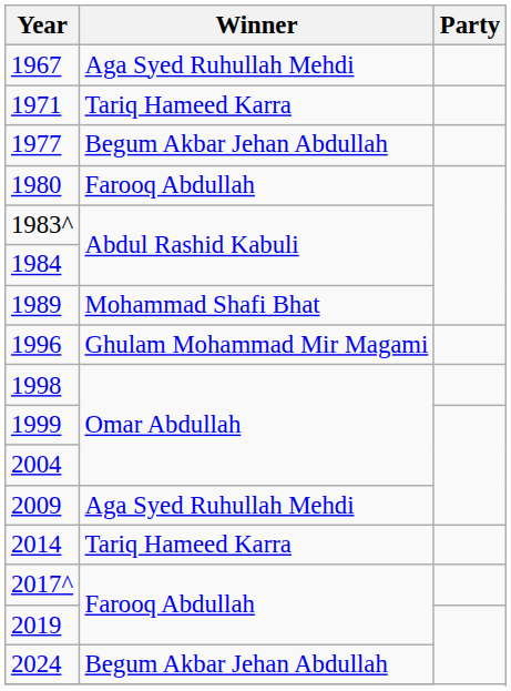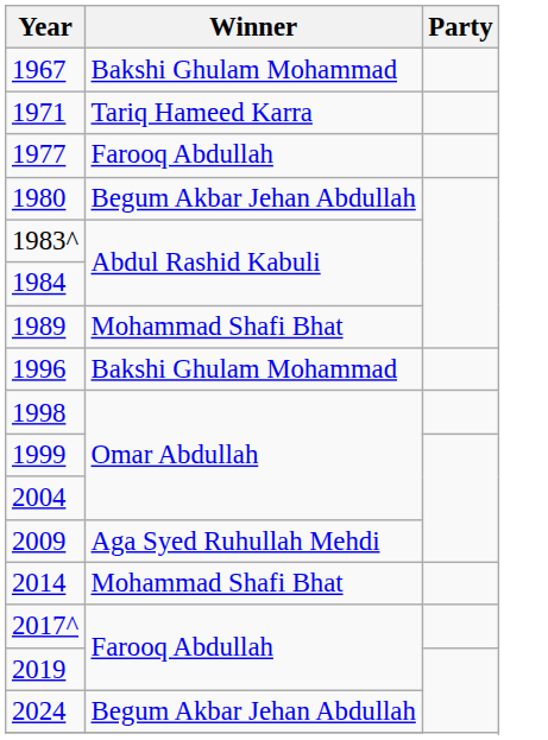1967 | Winner: Aga Syed Ruhullah Mehdi -> Bakshi Ghulam Mohammad
1977 | Winner: Begum Akbar Jehan Abdullah -> Farooq Abdullah
1980 | Winner: Farooq Abdullah -> Begum Akbar Jehan Abdullah
1996 | Winner: Ghulam Mohammad Mir Magami -> Bakshi Ghulam Mohammad
2014 | Winner: Tariq Hameed Karra -> Mohammad Shafi Bhat
